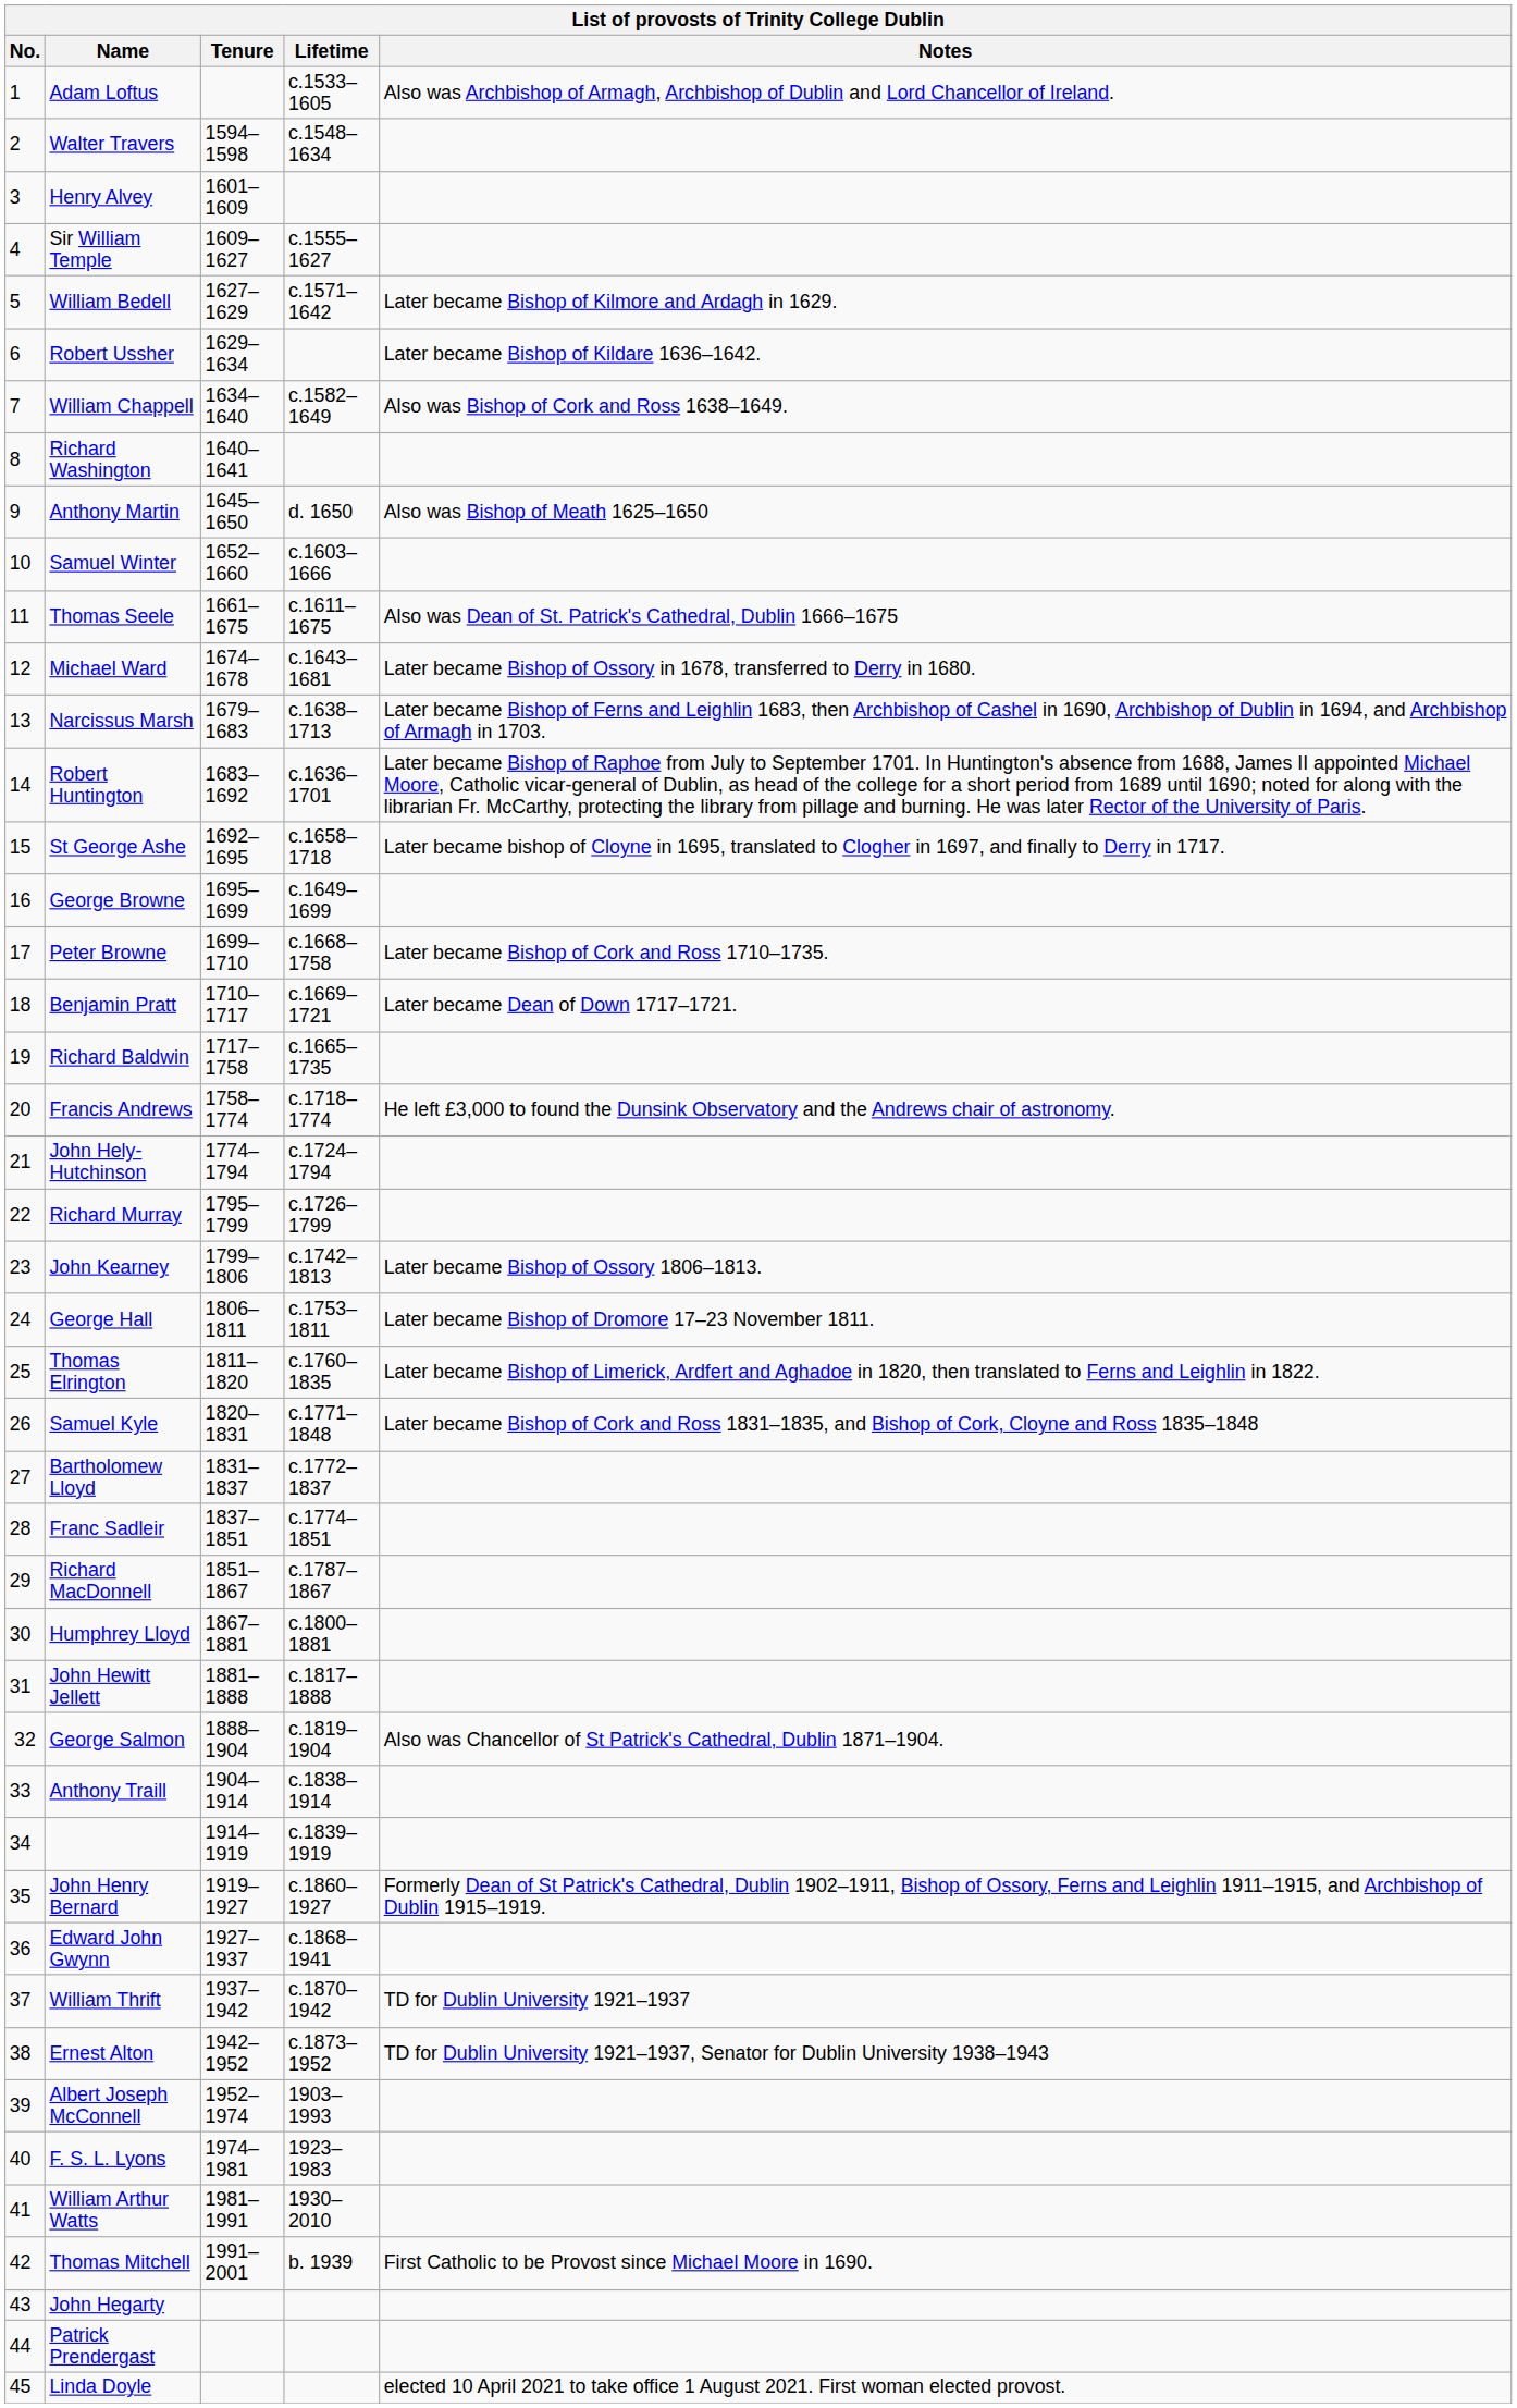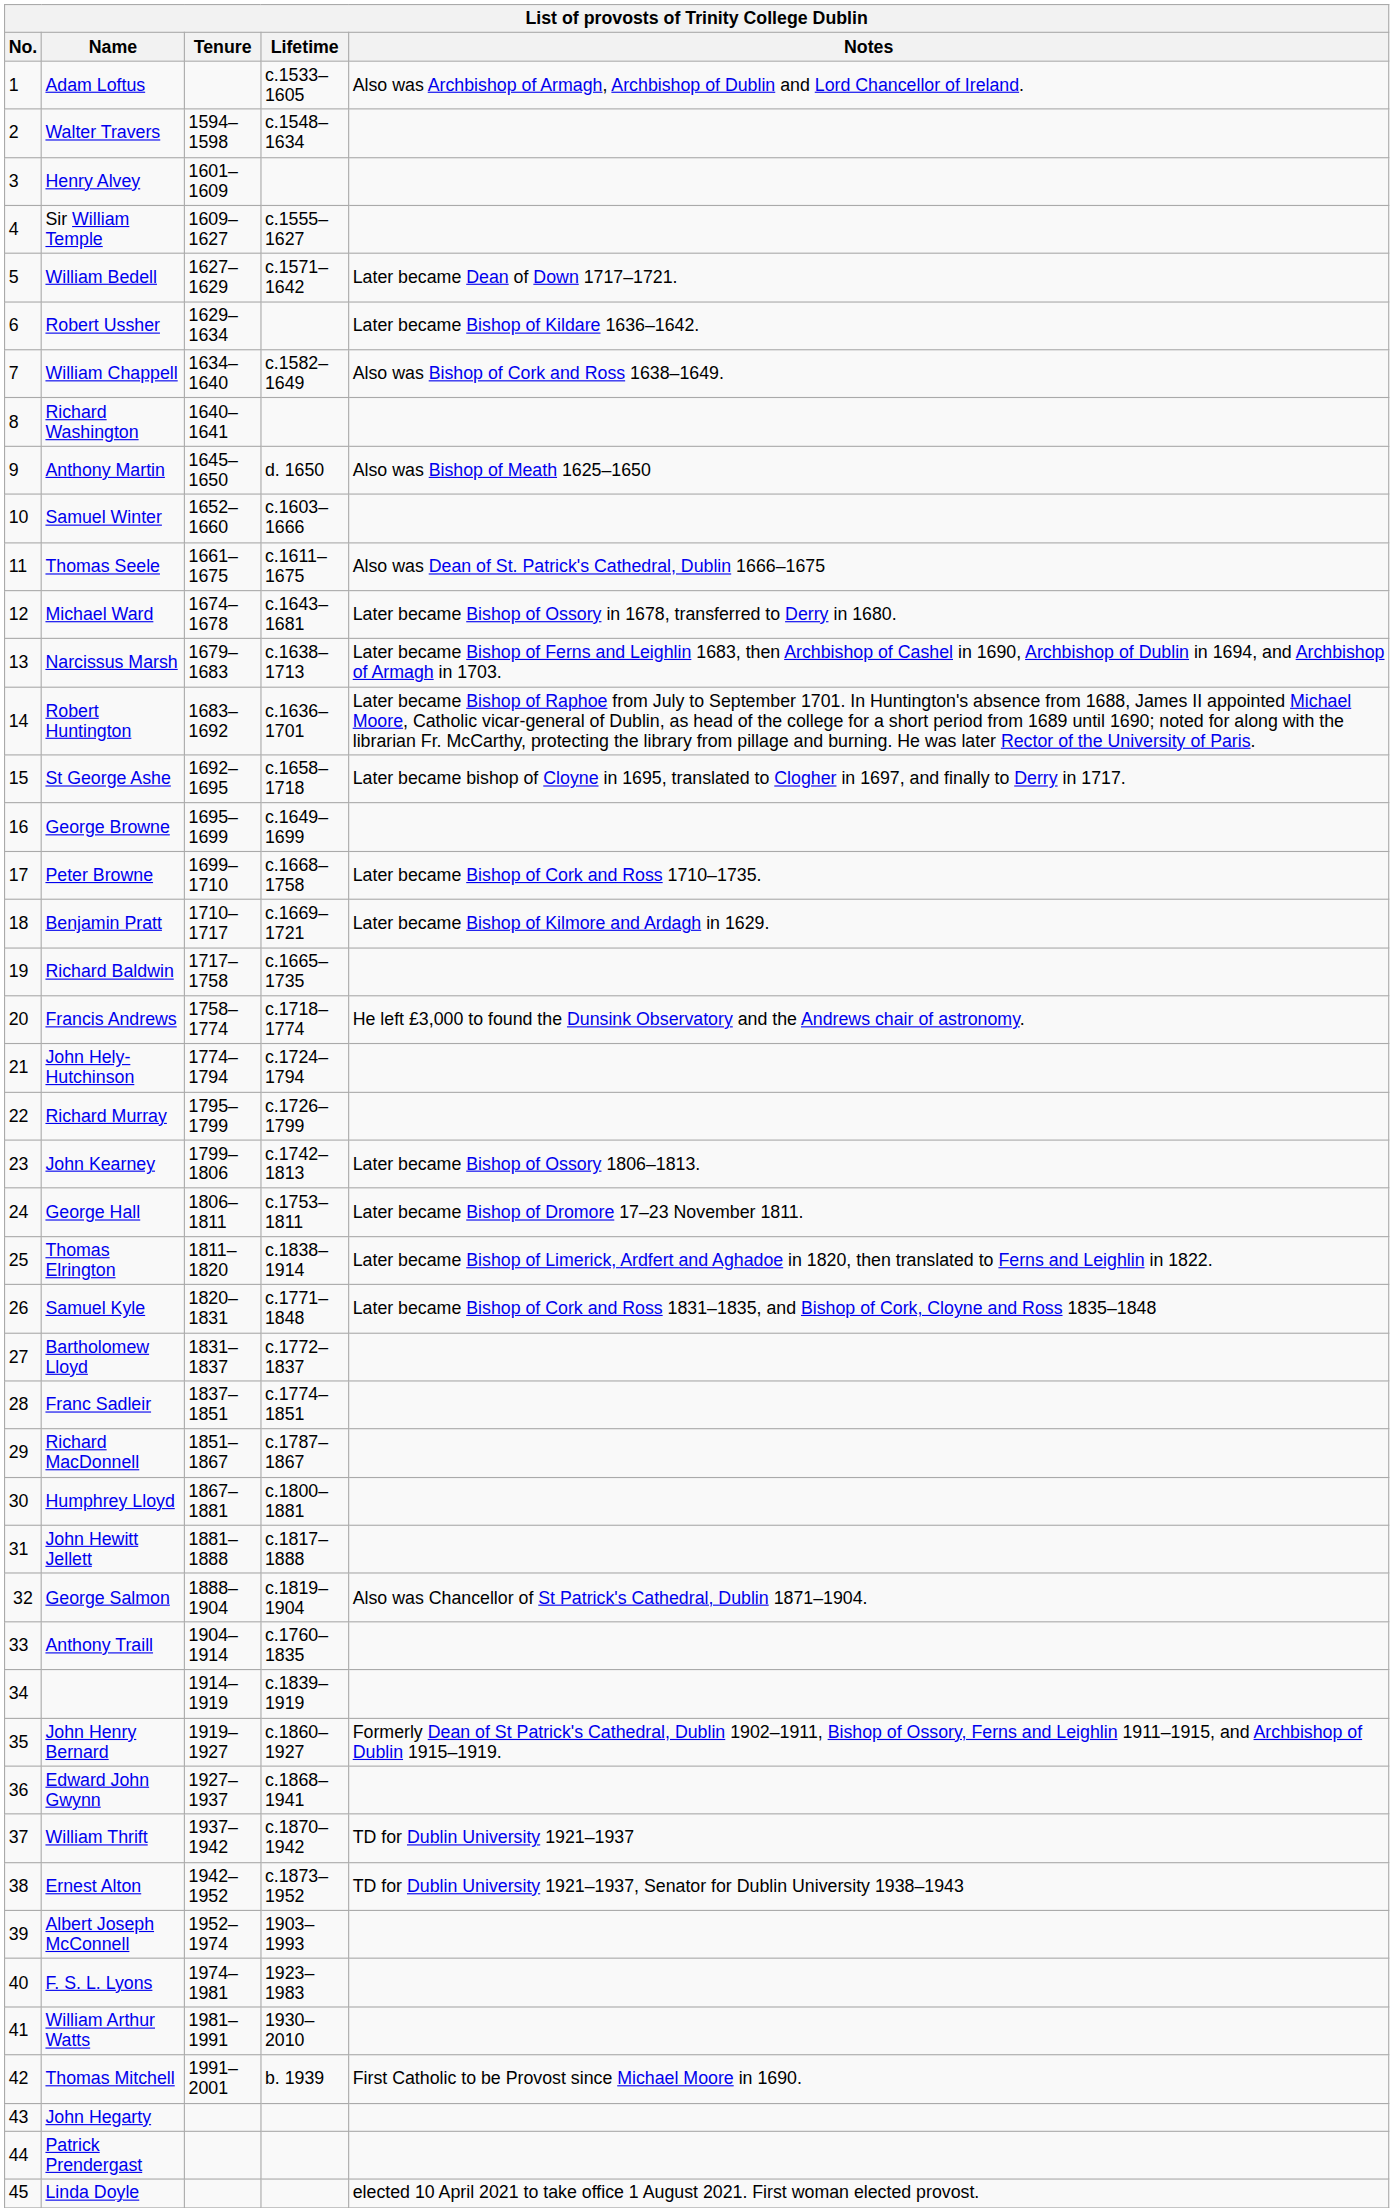William Bedell | Notes: Later became Bishop of Kilmore and Ardagh in 1629. -> Later became Dean of Down 1717–1721.
Benjamin Pratt | Notes: Later became Dean of Down 1717–1721. -> Later became Bishop of Kilmore and Ardagh in 1629.
Thomas Elrington | Lifetime: c.1760–1835 -> c.1838–1914
Anthony Traill | Lifetime: c.1838–1914 -> c.1760–1835
